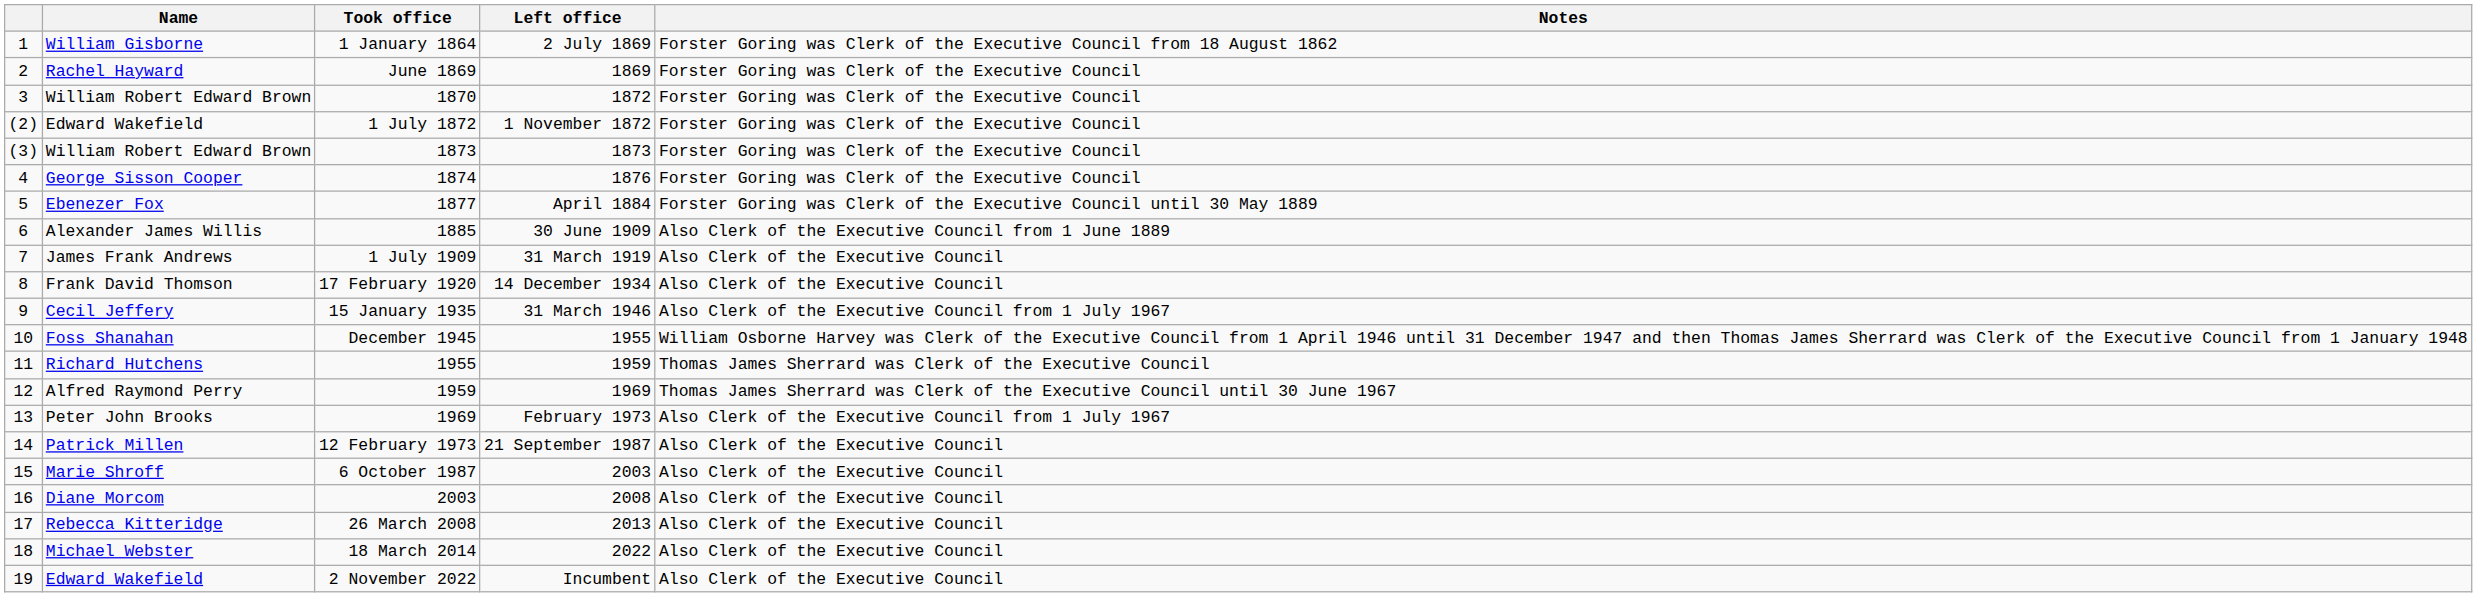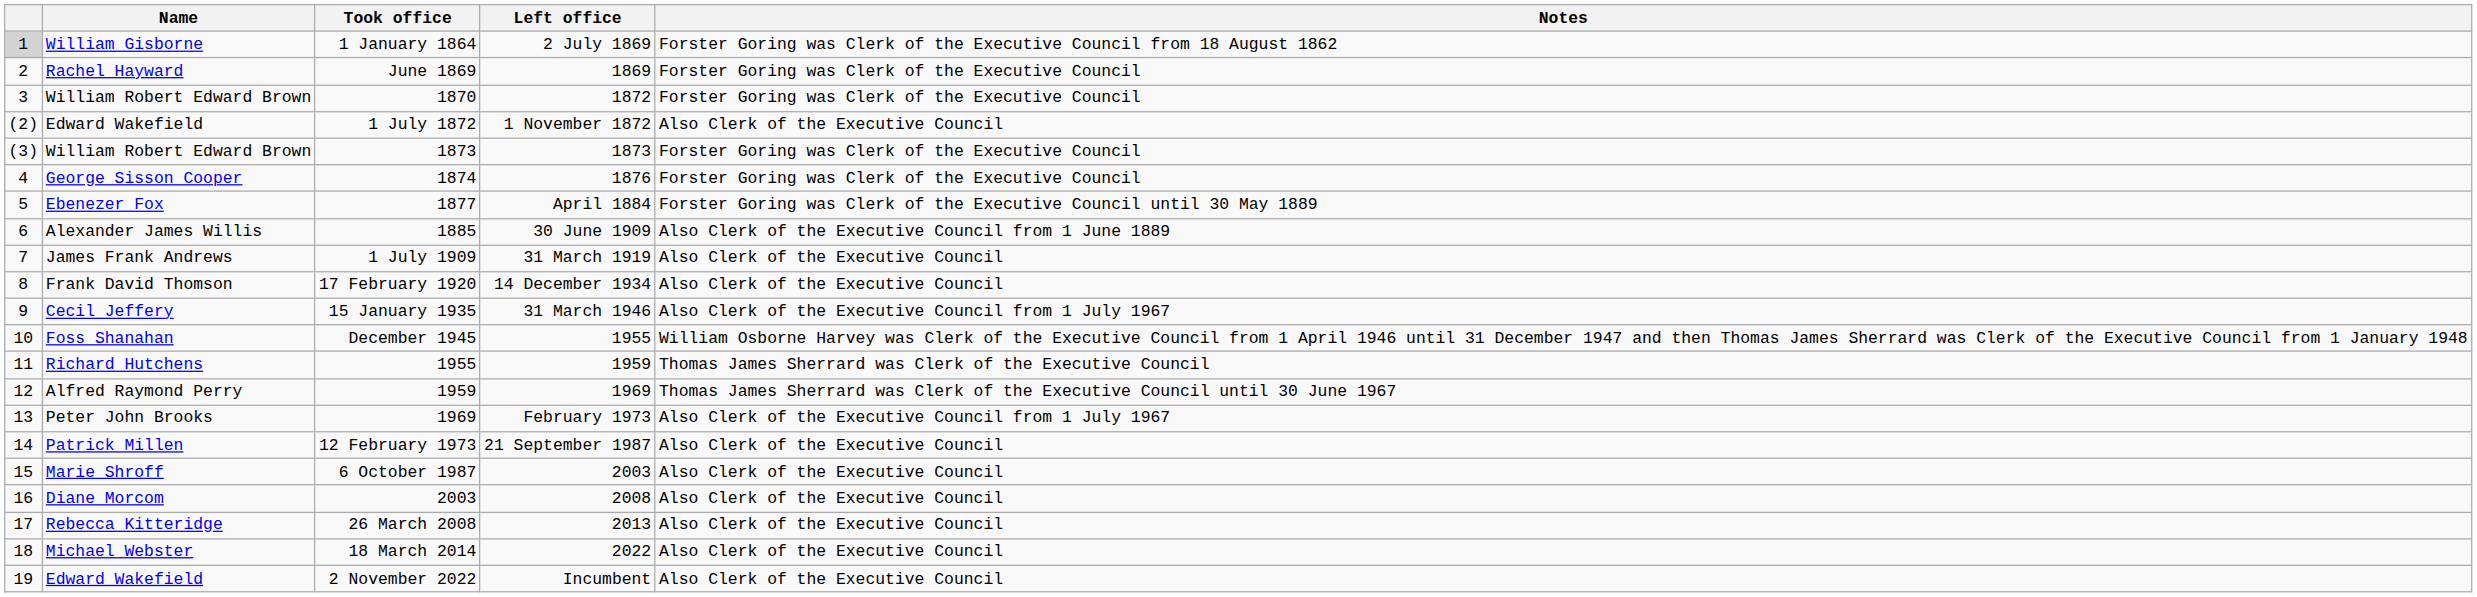1 January 1864 | column 1: no background -> lightgrey background
1 July 1872 | Notes: Forster Goring was Clerk of the Executive Council -> Also Clerk of the Executive Council
